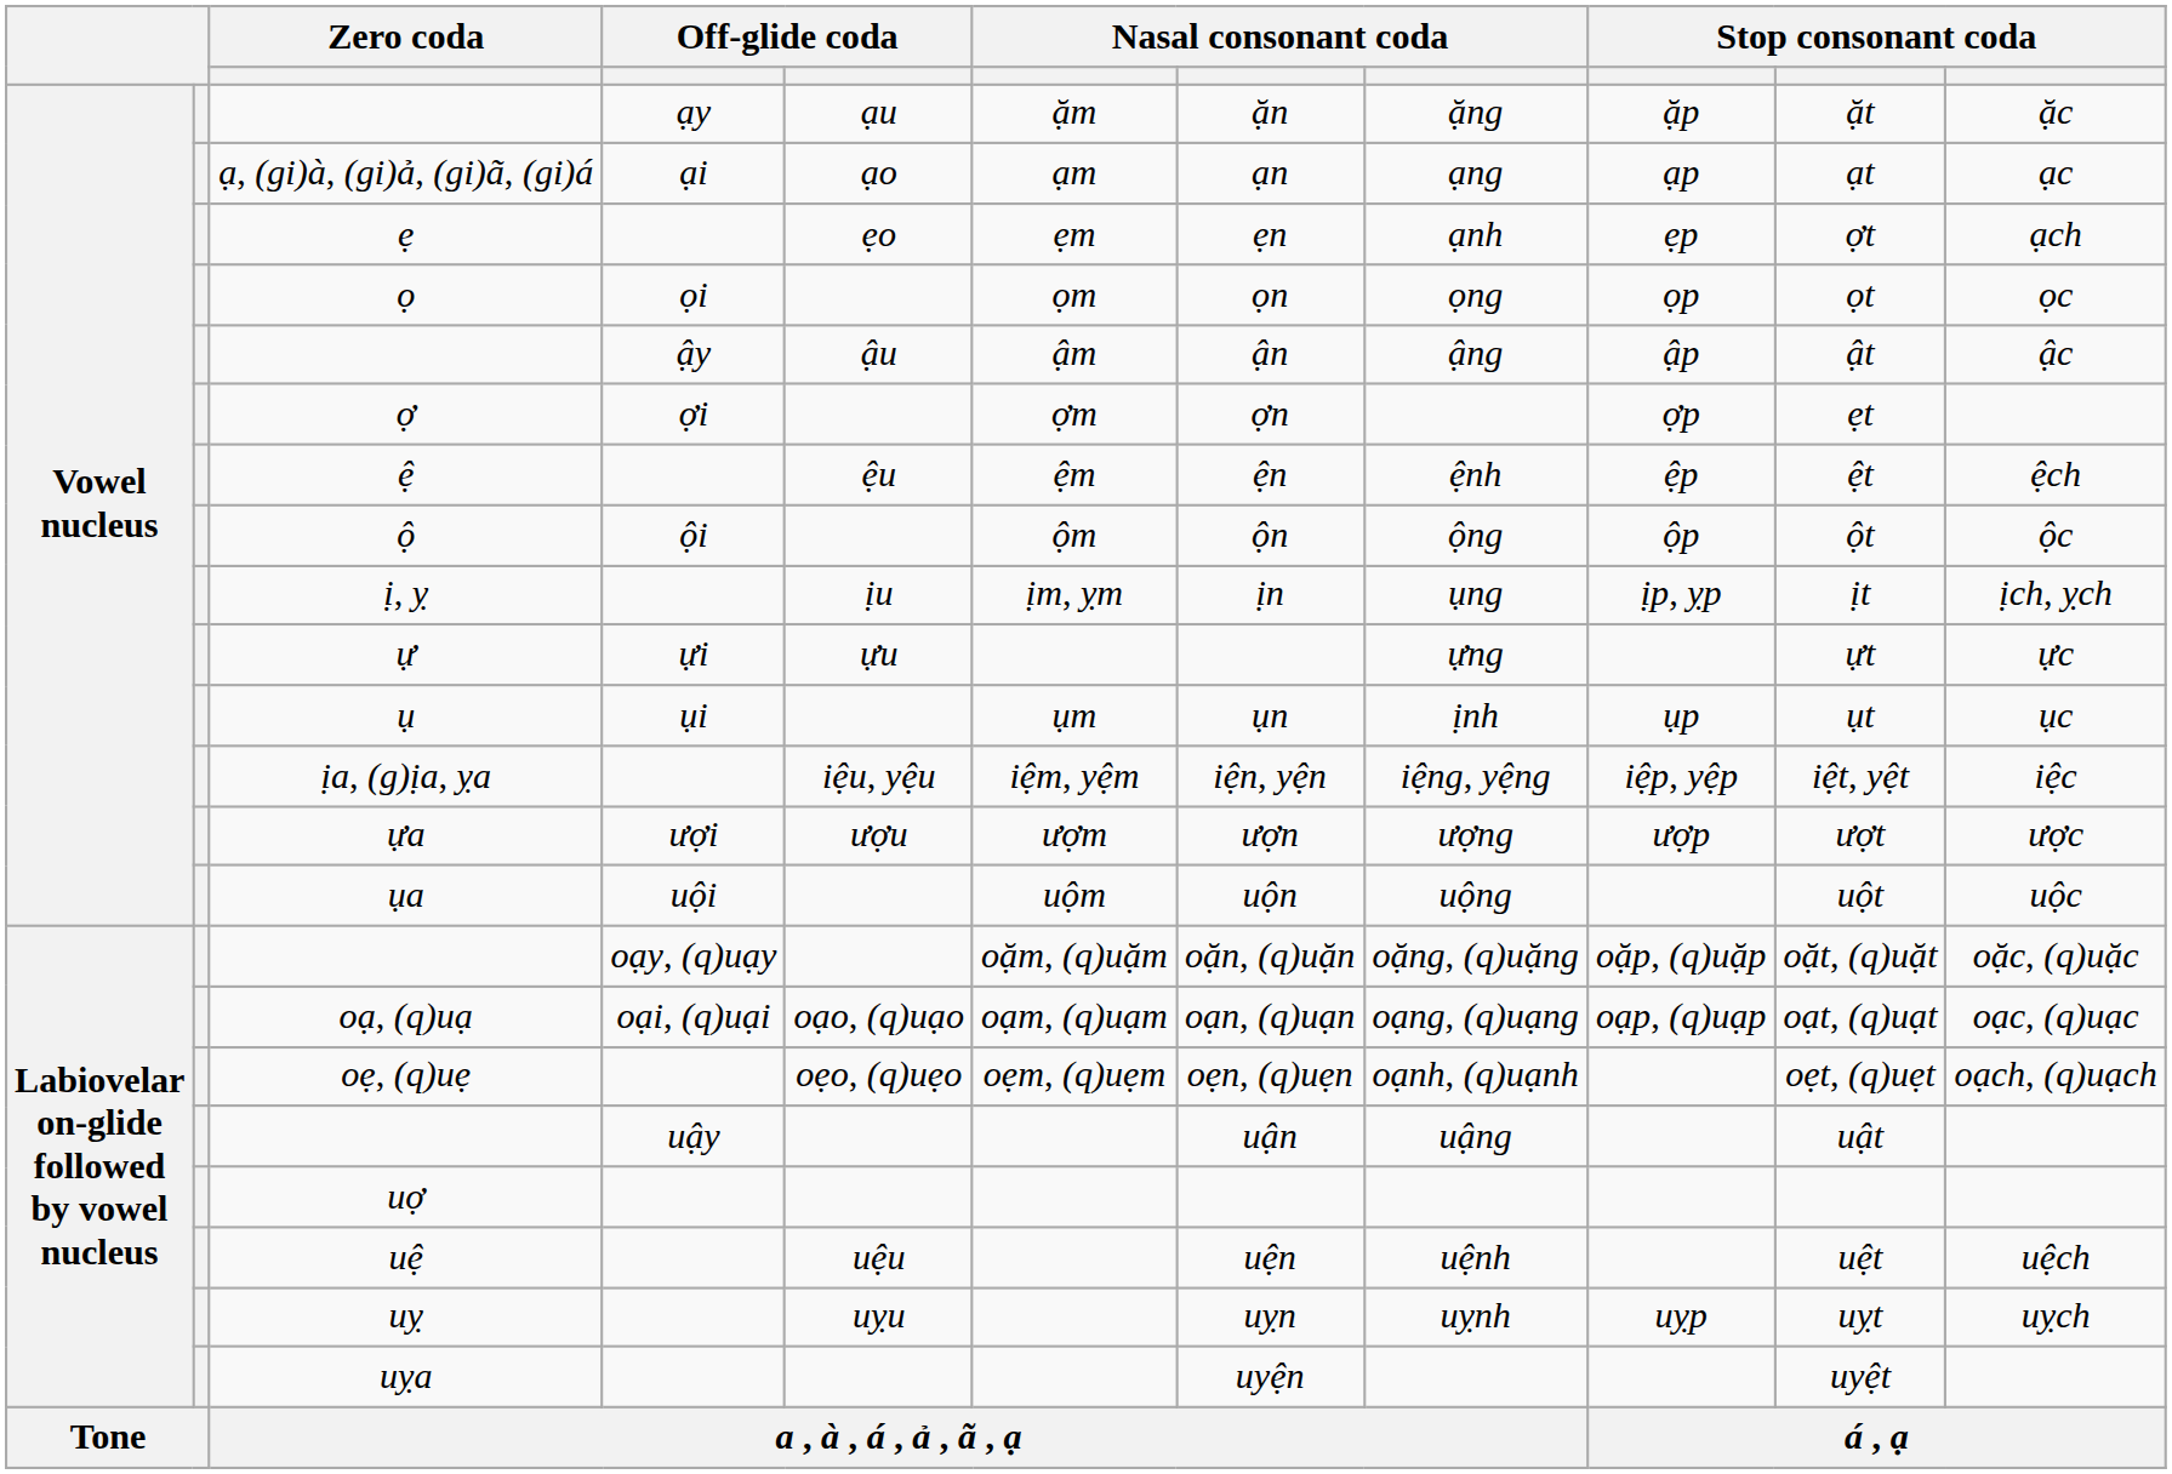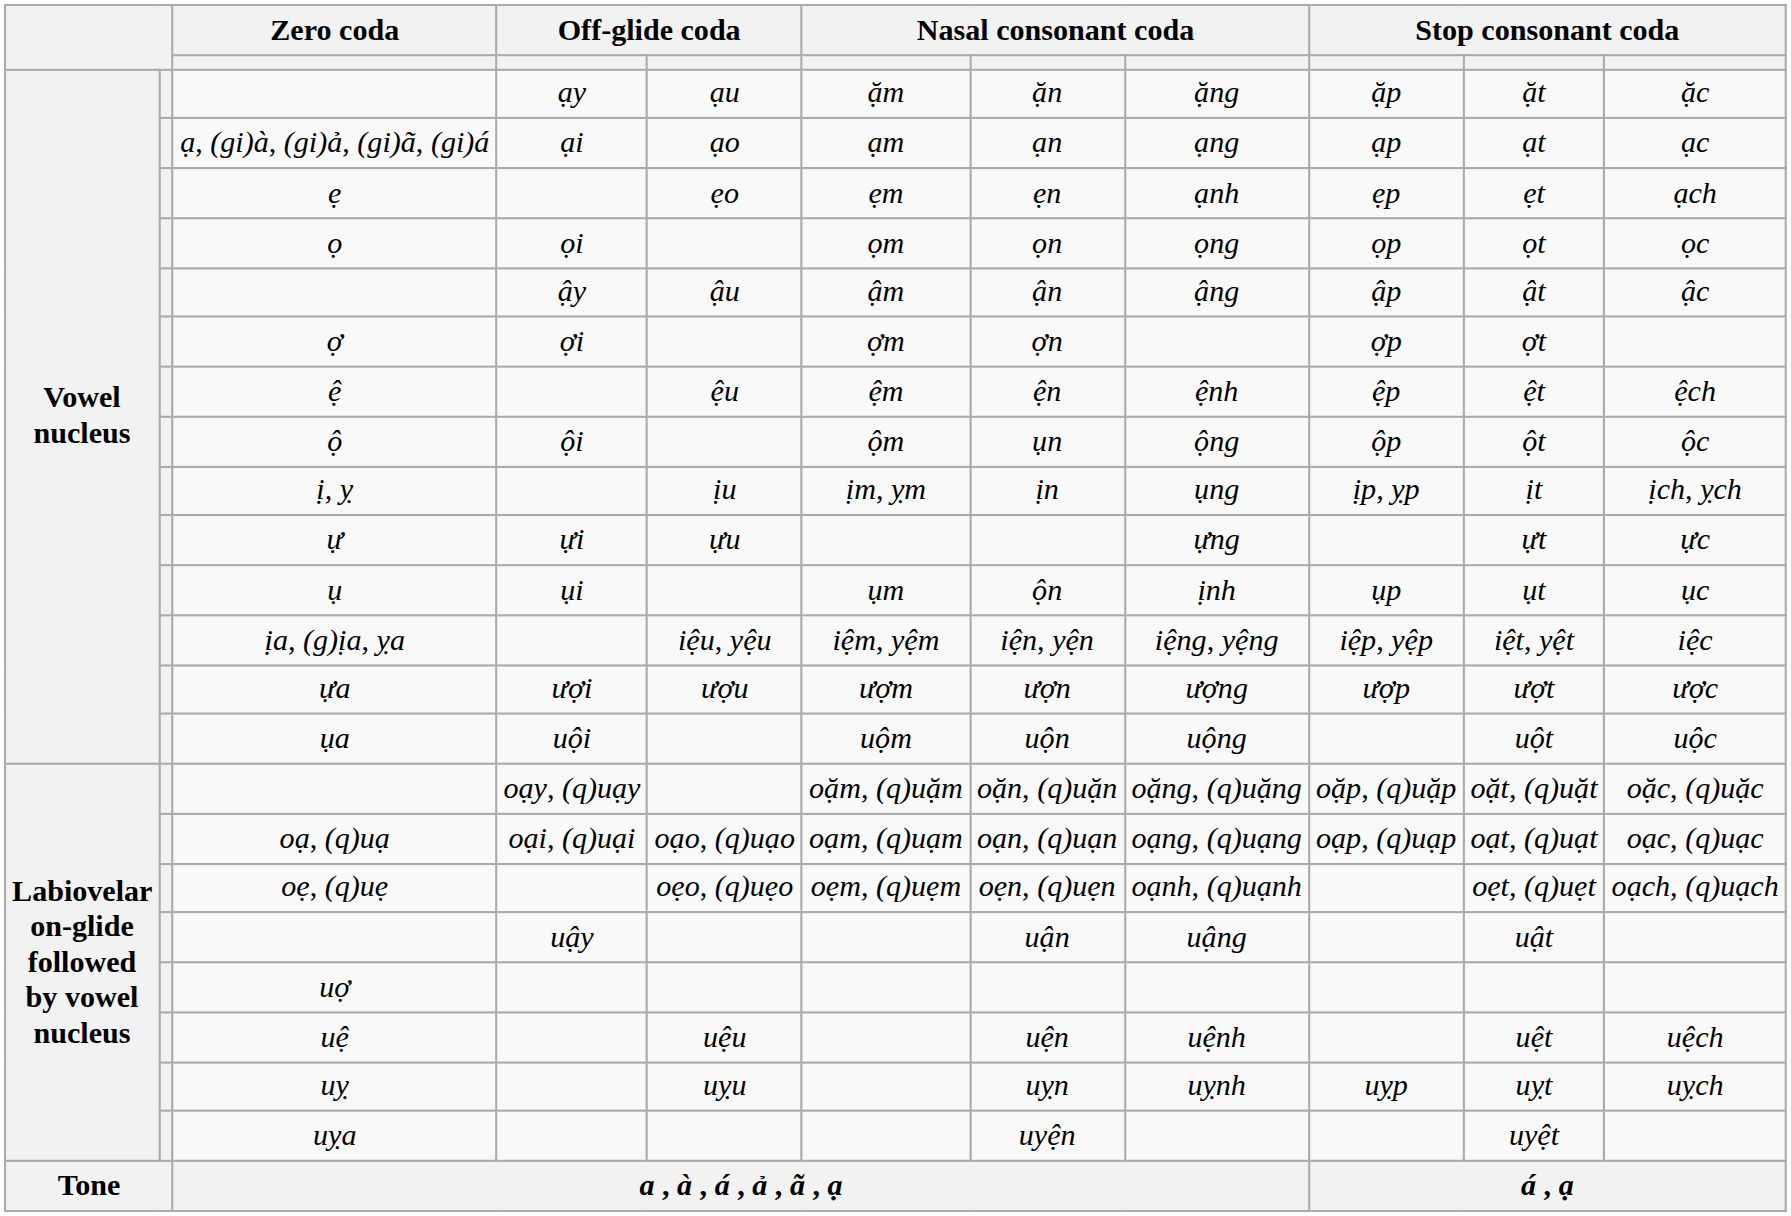ẹ | column 10: ợt -> ẹt
ợ | column 10: ẹt -> ợt
ộ | column 7: ộn -> ụn
ụ | column 7: ụn -> ộn
